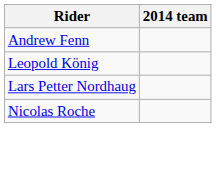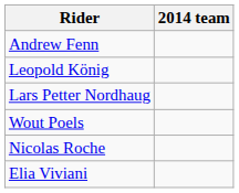+ row: Wout Poels
+ row: Elia Viviani
